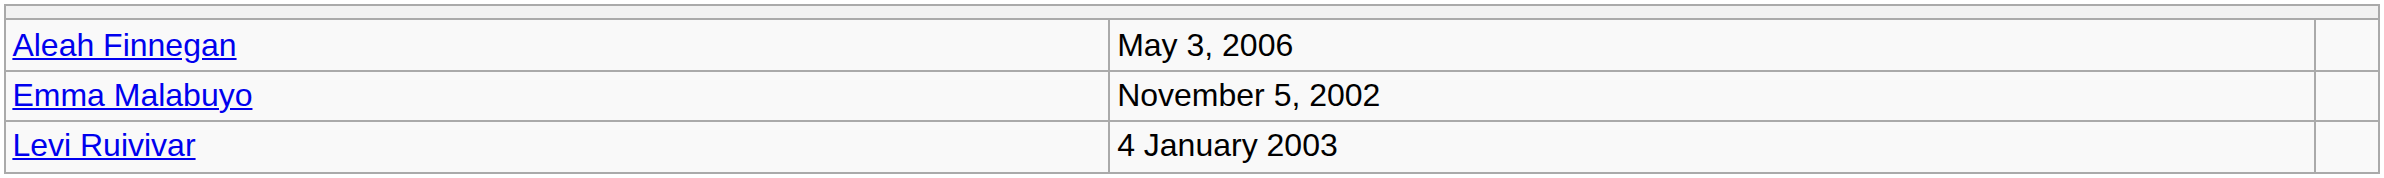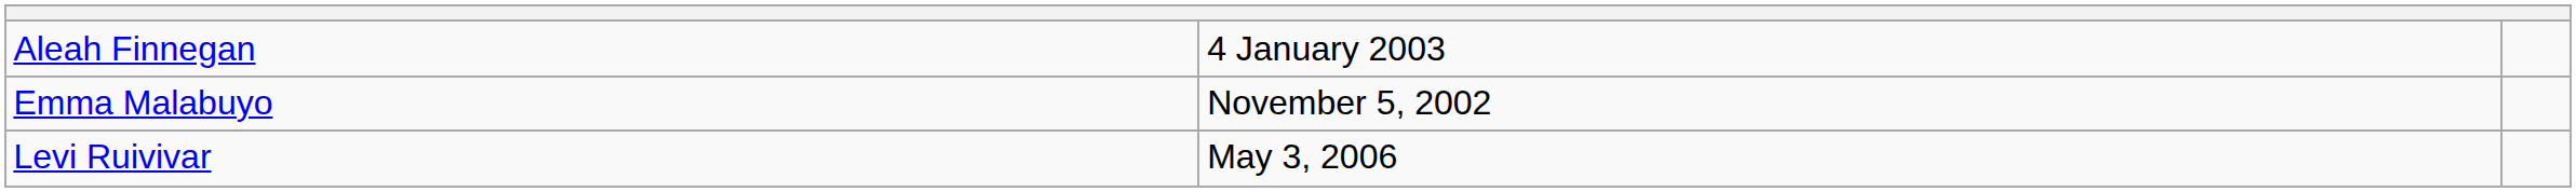Aleah Finnegan | column 2: May 3, 2006 -> 4 January 2003
Levi Ruivivar | column 2: 4 January 2003 -> May 3, 2006
